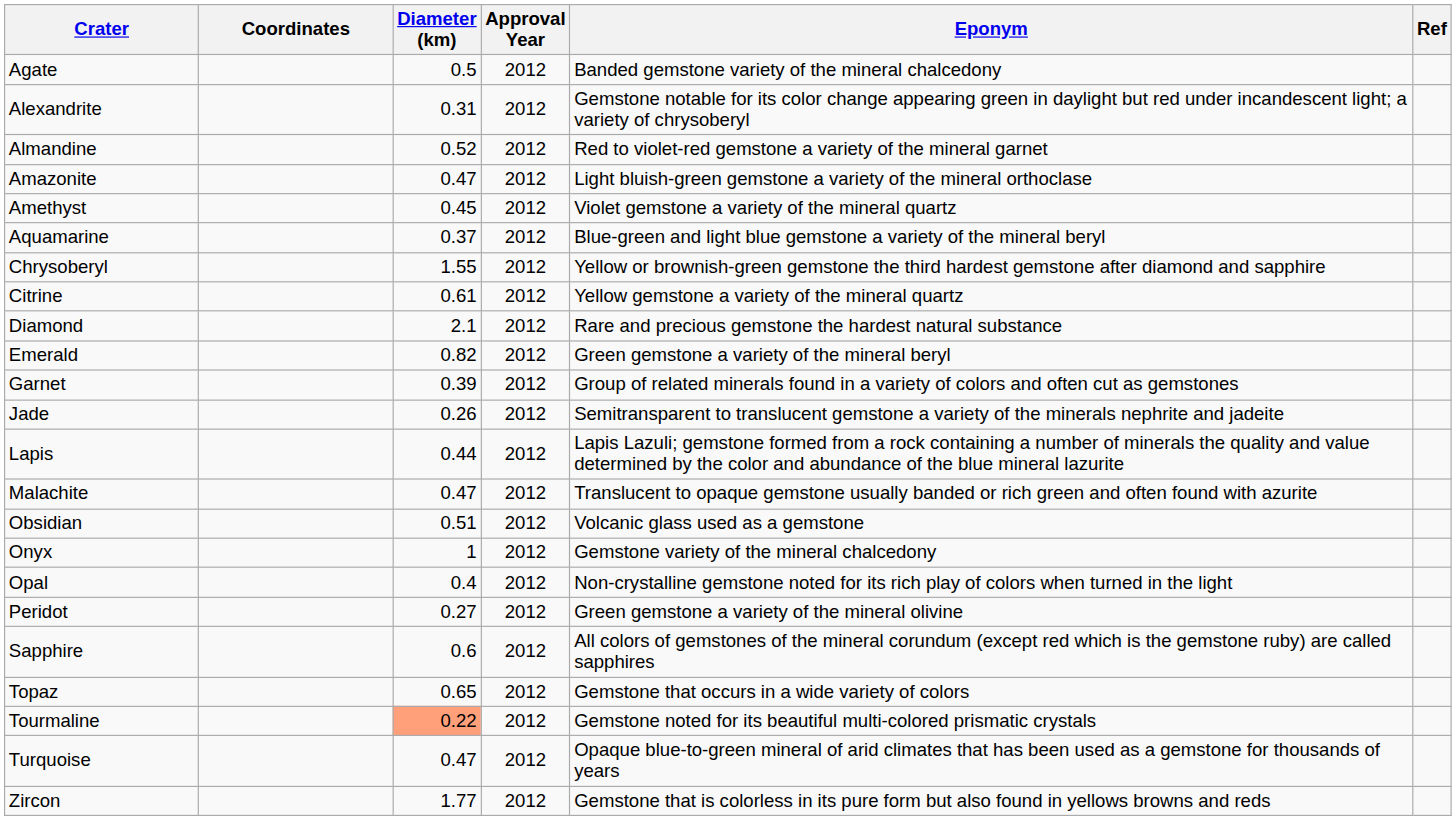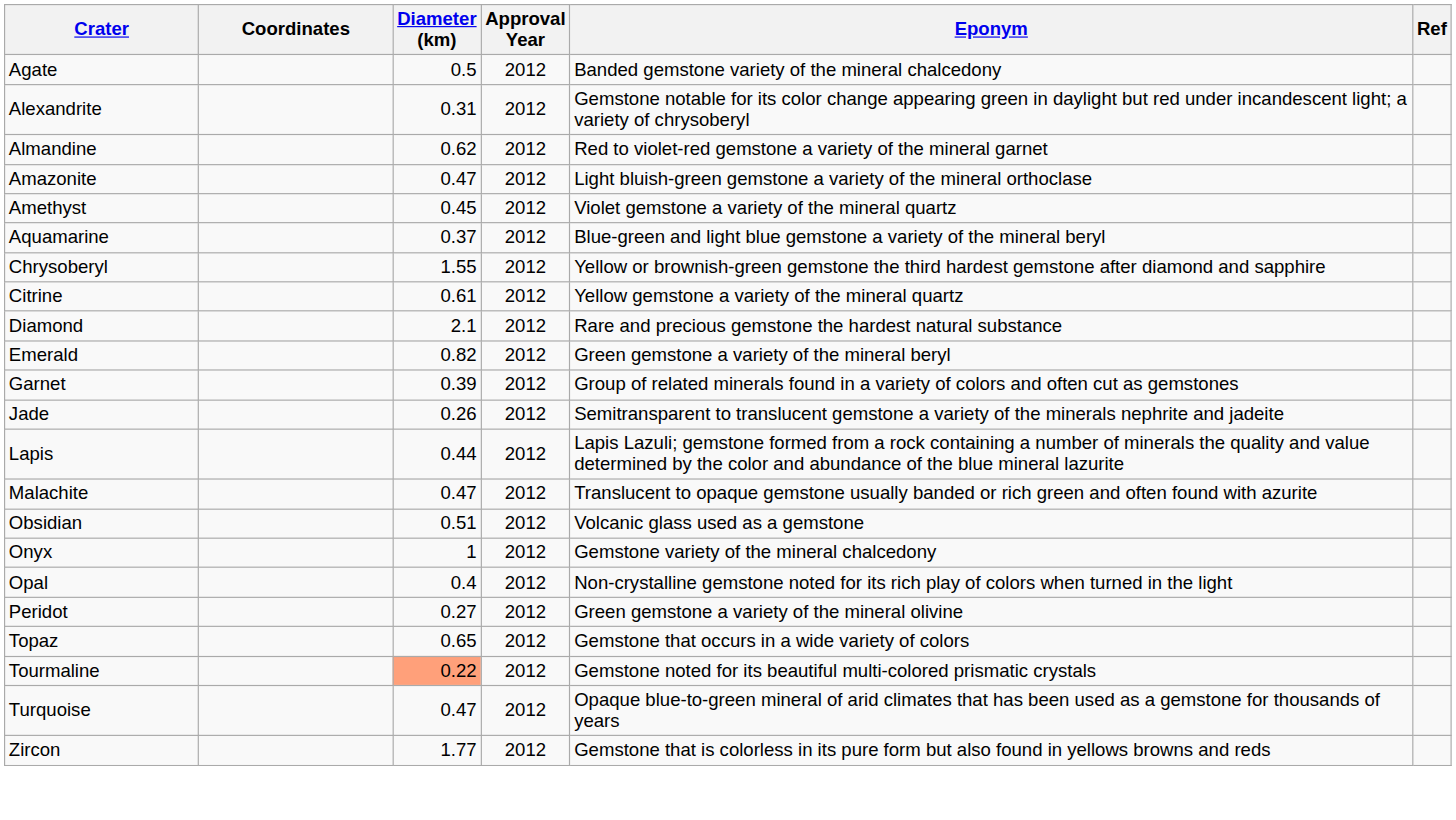Almandine | Diameter (km): 0.52 -> 0.62
- row: Sapphire | 0.6 | 2012 | All colors of gemstones of the mineral corundum (except red which is the gemstone ruby) are called sapphires
